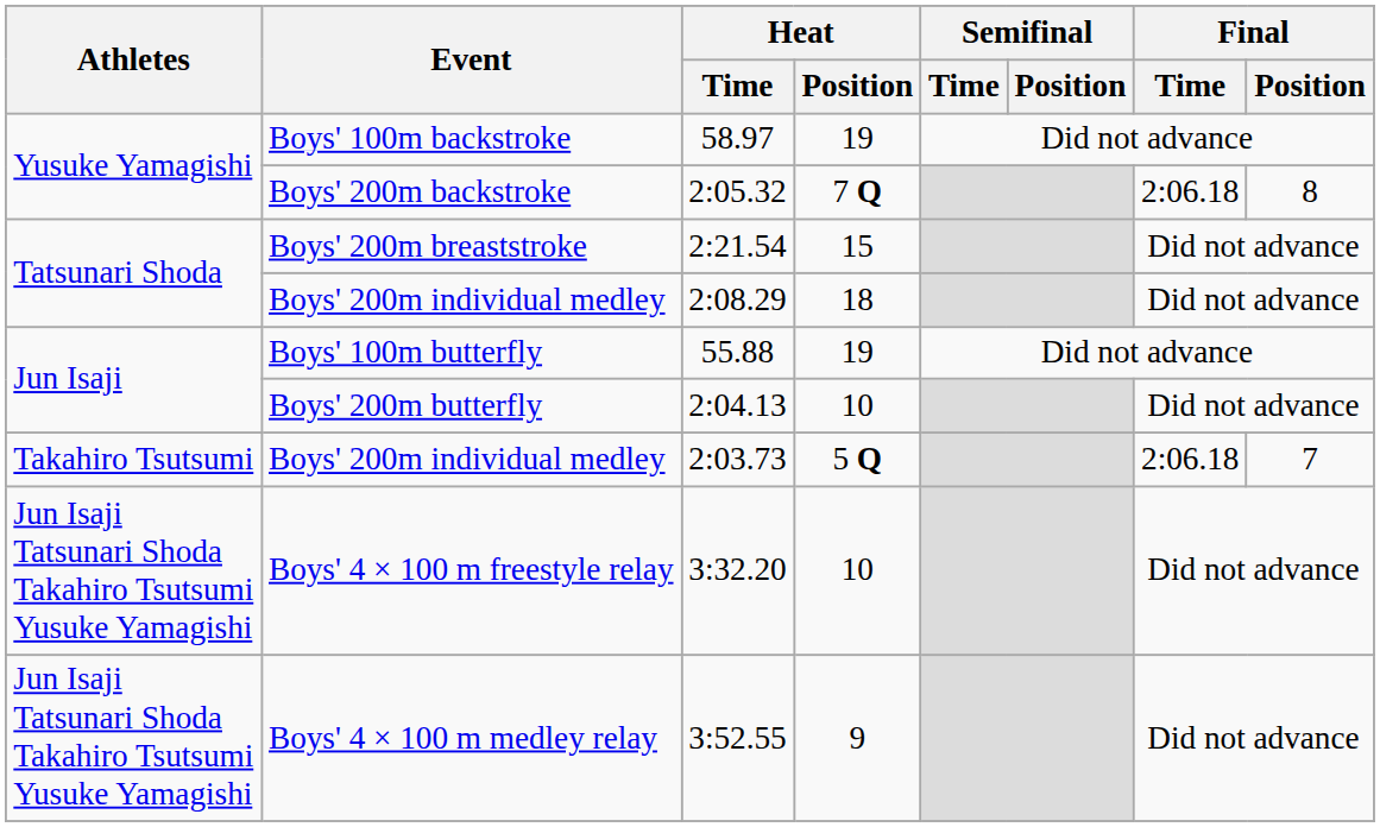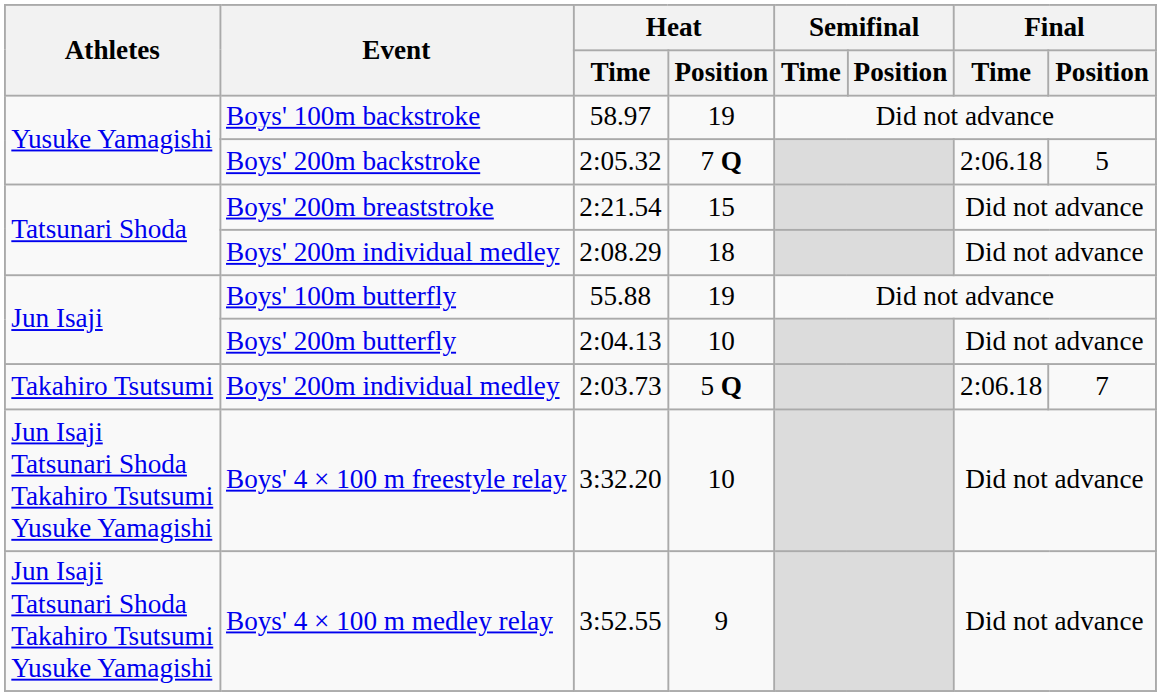2:05.32 | Final / Position: 8 -> 5
